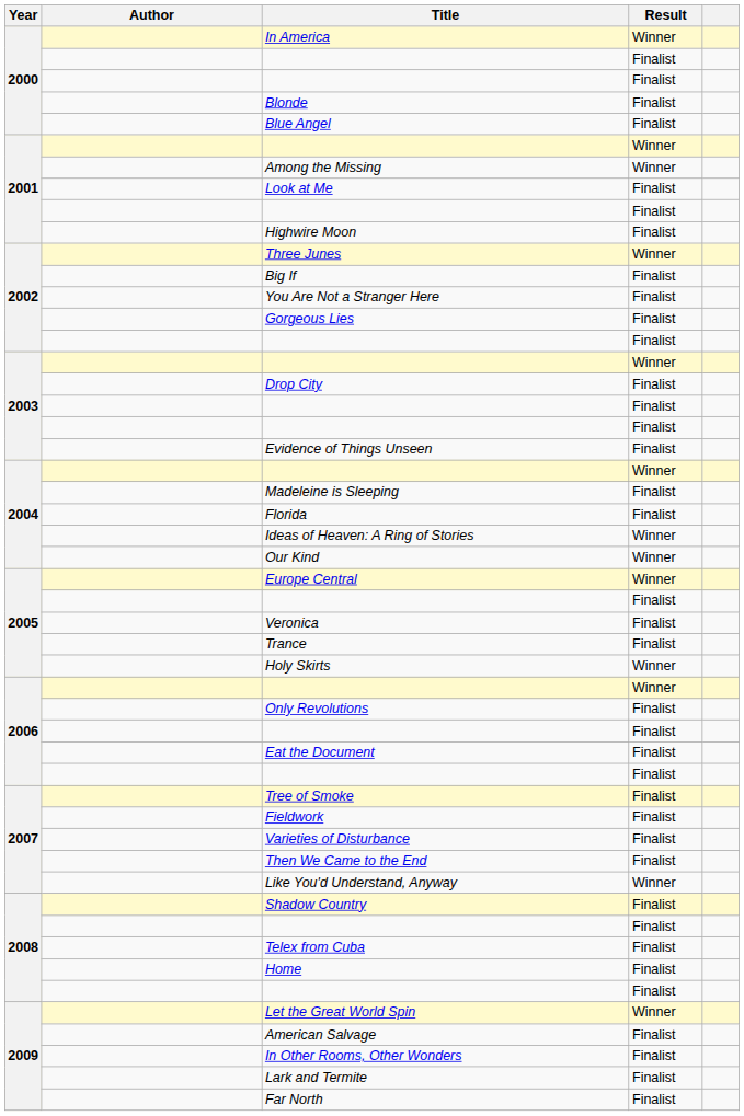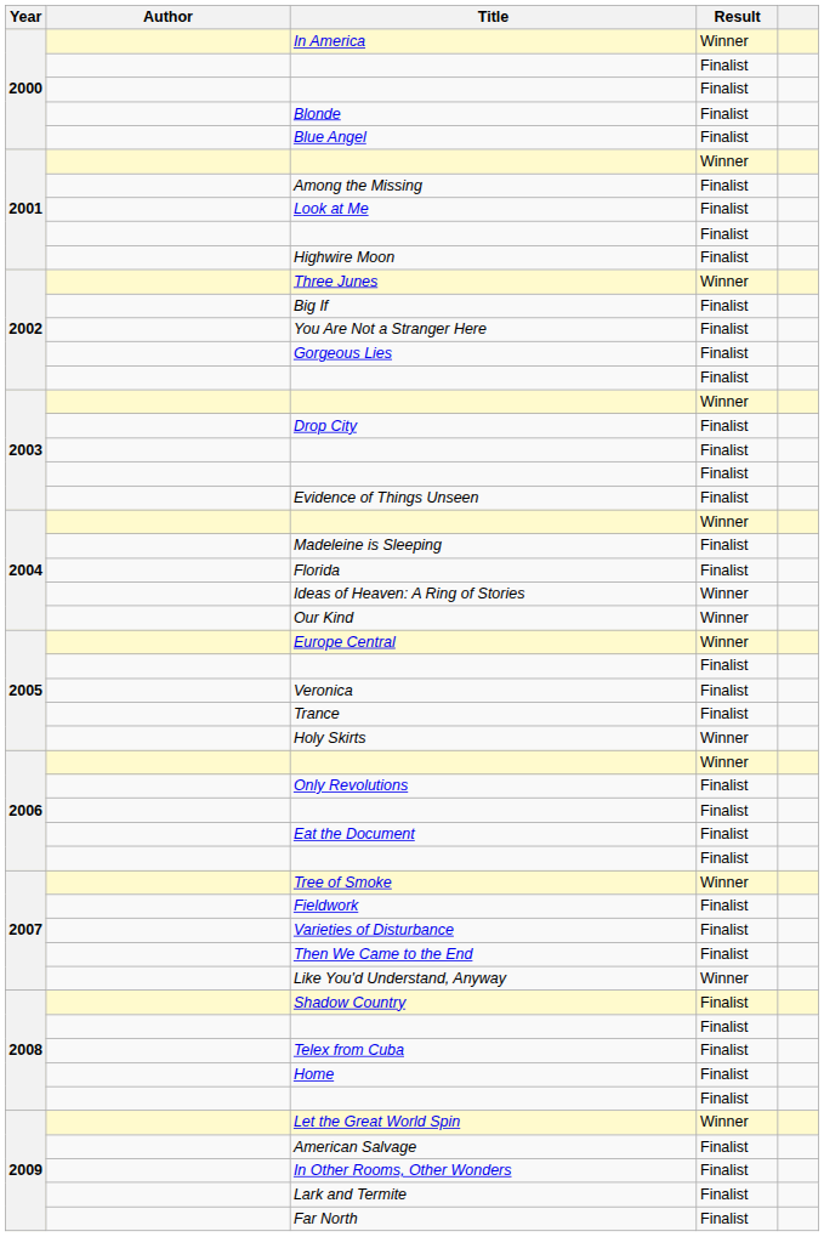Among the Missing | Result: Winner -> Finalist
Tree of Smoke | Result: Finalist -> Winner
